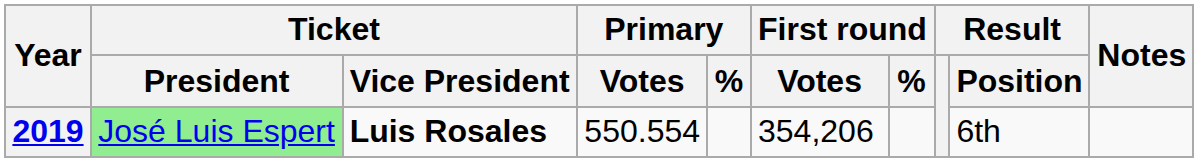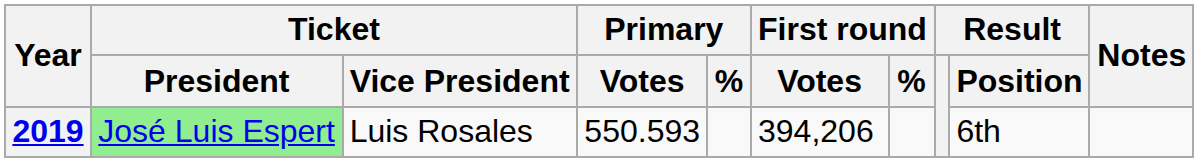2019 | Ticket / Vice President: bold -> normal
2019 | Primary / Votes: 550.554 -> 550.593
2019 | First round / Votes: 354,206 -> 394,206
